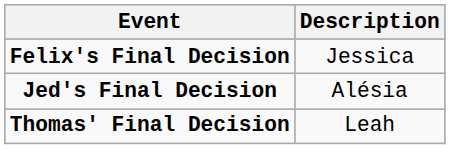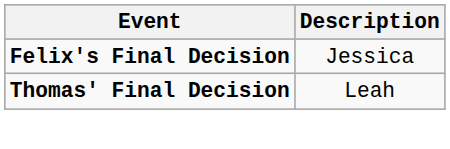- row: Jed's Final Decision | Alésia
